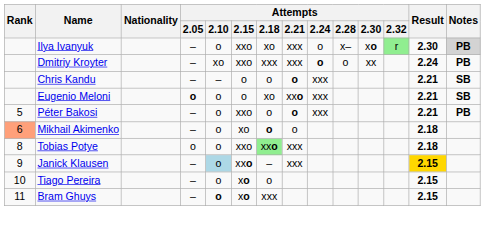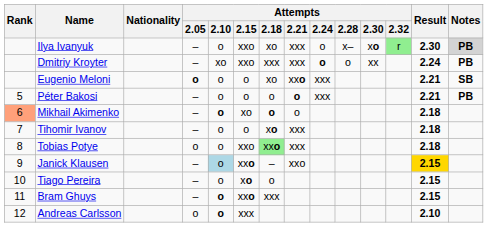- row: Chris Kandu | – | – | o | o | o | xxx | 2.21 | SB
Péter Bakosi | Attempts / 2.15: xxo -> o
Mikhail Akimenko | Attempts / 2.10: normal -> bold
+ row: 7 | Tihomir Ivanov | – | o | o | xo | xxx | 2.18
Janick Klausen | Attempts / 2.21: xxx -> xxo
Bram Ghuys | Attempts / 2.15: xo -> xxo
+ row: 12 | Andreas Carlsson | o | o | xxx | 2.10
